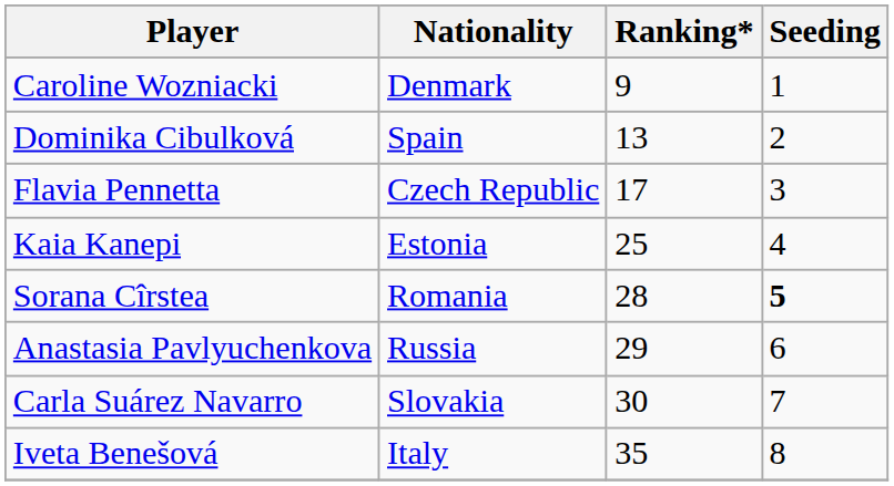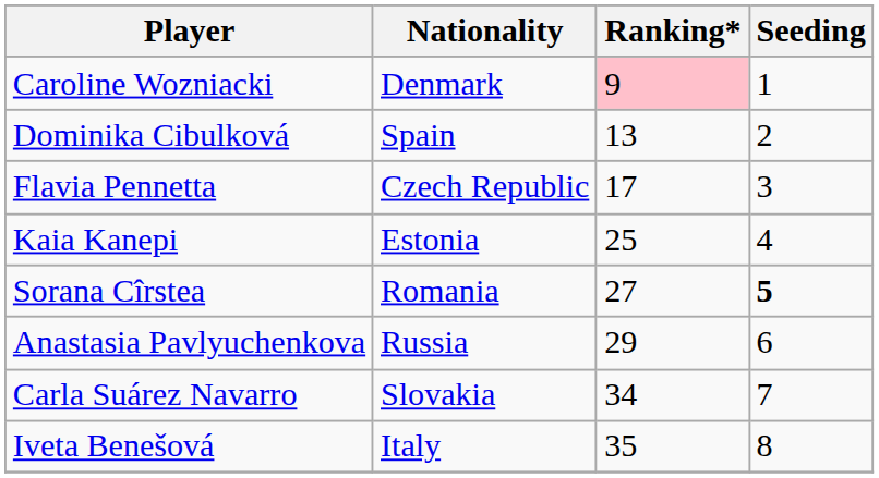Caroline Wozniacki | Ranking*: no background -> pink background
Sorana Cîrstea | Ranking*: 28 -> 27
Carla Suárez Navarro | Ranking*: 30 -> 34
